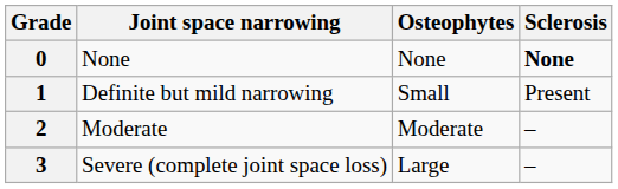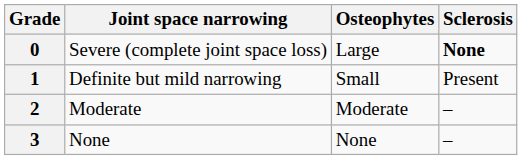0 | Joint space narrowing: None -> Severe (complete joint space loss)
0 | Osteophytes: None -> Large
3 | Joint space narrowing: Severe (complete joint space loss) -> None
3 | Osteophytes: Large -> None
